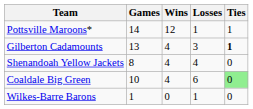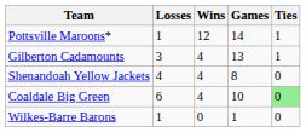columns swapped: Games <-> Losses
Gilberton Cadamounts | Ties: bold -> normal
